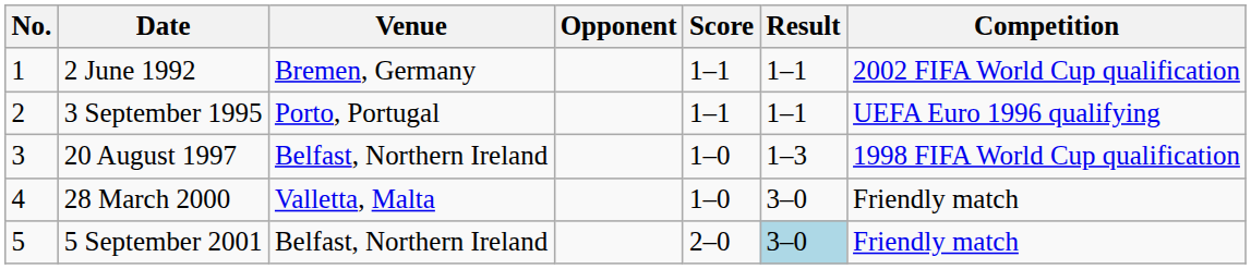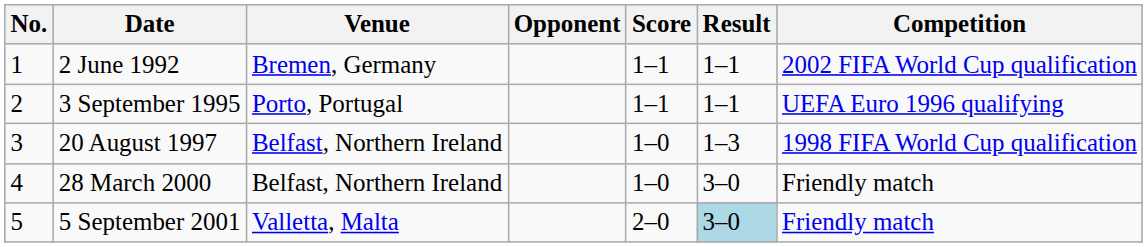28 March 2000 | Venue: Valletta, Malta -> Belfast, Northern Ireland
5 September 2001 | Venue: Belfast, Northern Ireland -> Valletta, Malta
